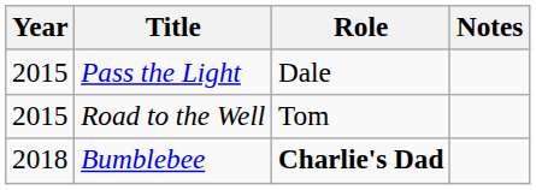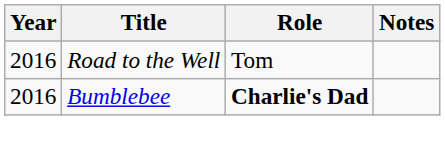- row: 2015 | Pass the Light | Dale
Road to the Well | Year: 2015 -> 2016
Bumblebee | Year: 2018 -> 2016
